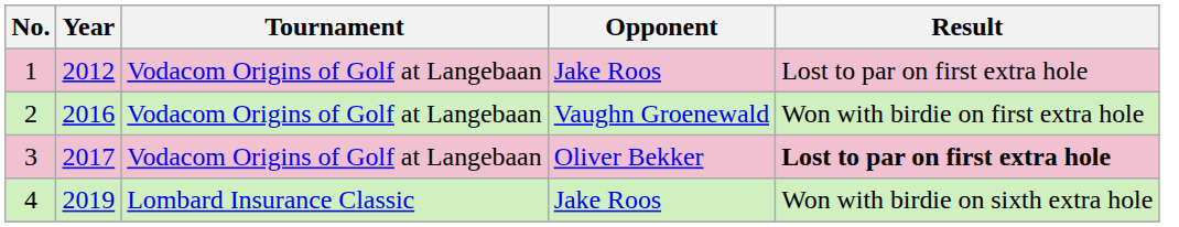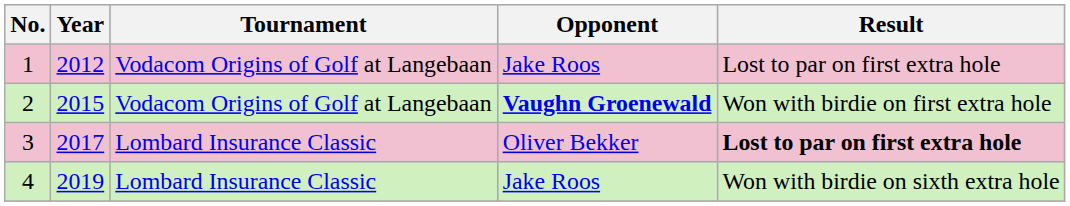2 | Year: 2016 -> 2015
2 | Opponent: normal -> bold
3 | Tournament: Vodacom Origins of Golf at Langebaan -> Lombard Insurance Classic
